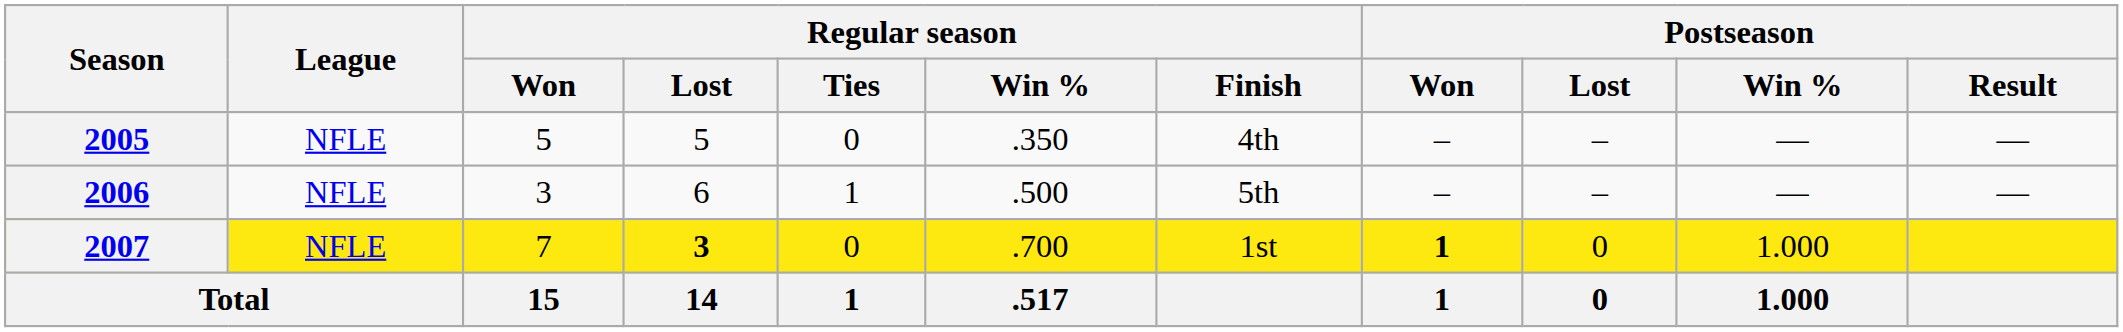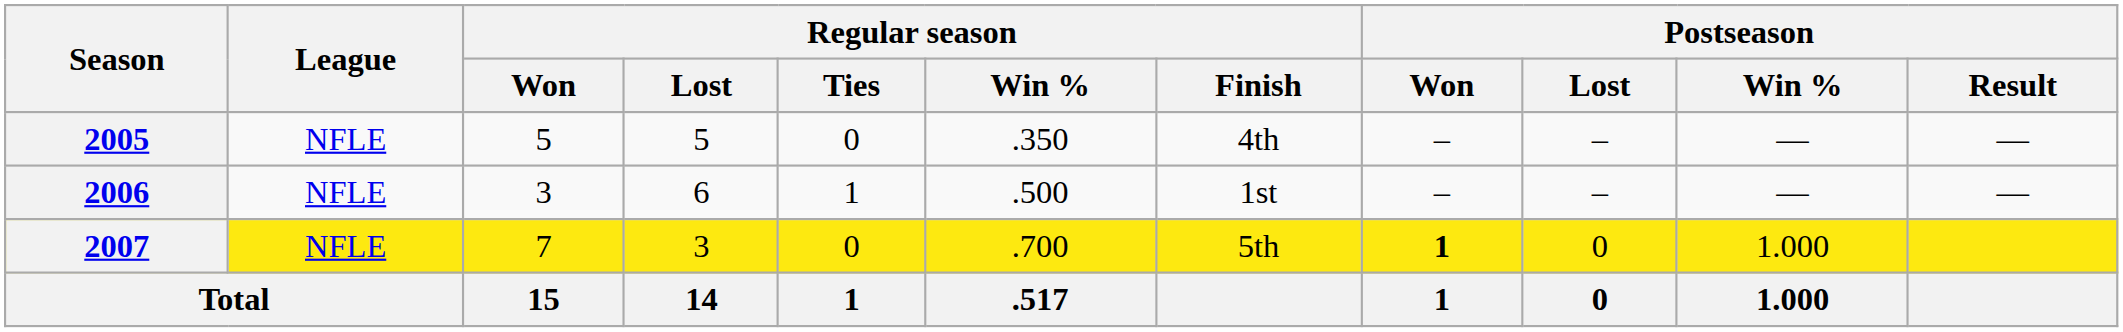2006 | Regular season / Finish: 5th -> 1st
2007 | Regular season / Lost: bold -> normal
2007 | Regular season / Finish: 1st -> 5th
